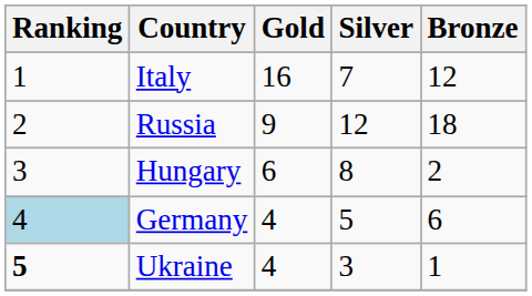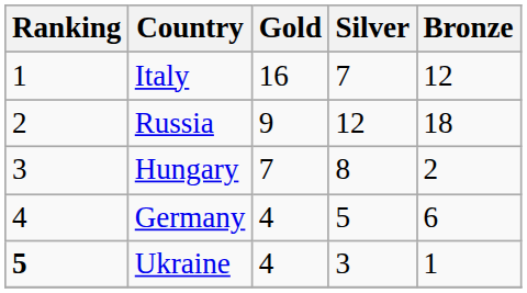Hungary | Gold: 6 -> 7
Germany | Ranking: lightblue background -> no background
